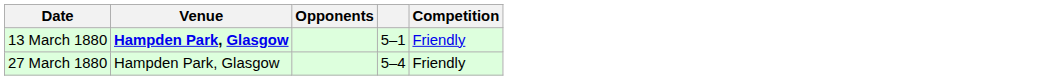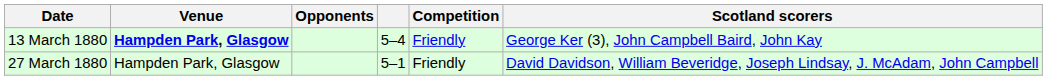+ column: Scotland scorers | George Ker (3), John Campbell Baird, John Kay | David Davidson, William Beveridge, Joseph Lindsay, J. McAdam, John Campbell
13 March 1880 | column 4: 5–1 -> 5–4
27 March 1880 | column 4: 5–4 -> 5–1
